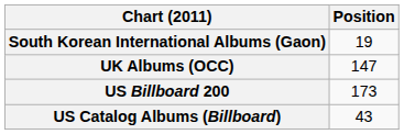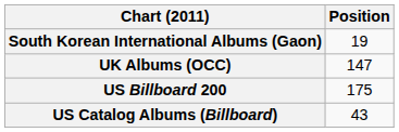US Billboard 200 | Position: 173 -> 175
